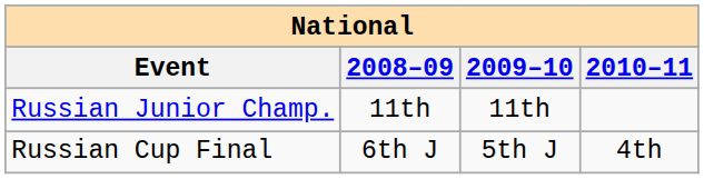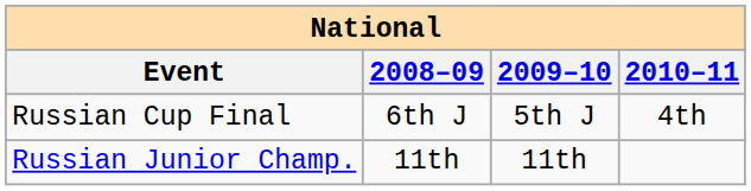rows swapped: Russian Junior Champ. <-> Russian Cup Final
